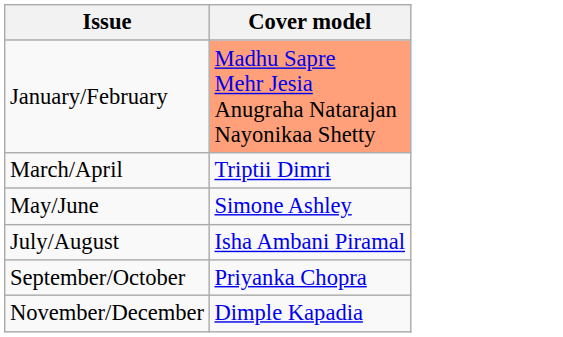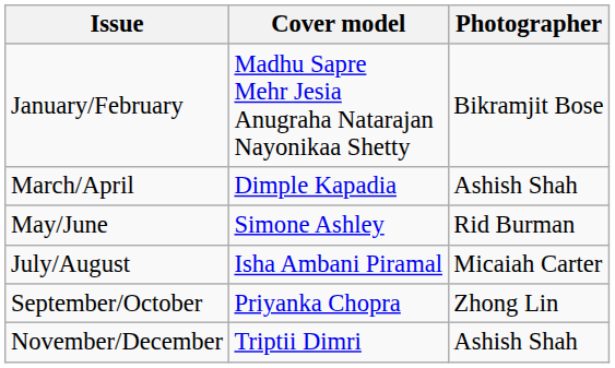+ column: Photographer | Bikramjit Bose | Ashish Shah | Rid Burman | Micaiah Carter | Zhong Lin | Ashish Shah
January/February | Cover model: lightsalmon background -> no background
March/April | Cover model: Triptii Dimri -> Dimple Kapadia
November/December | Cover model: Dimple Kapadia -> Triptii Dimri
